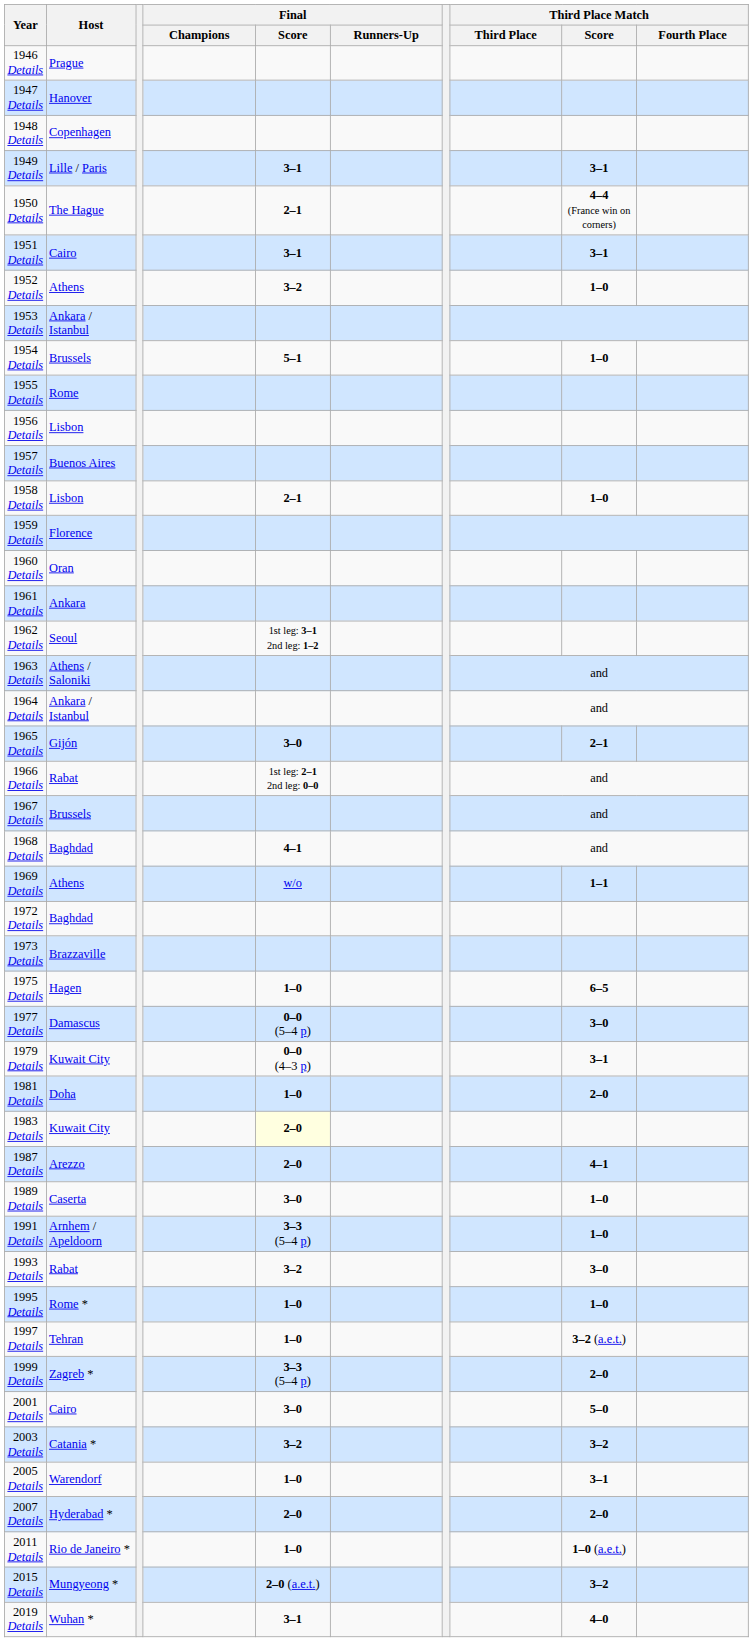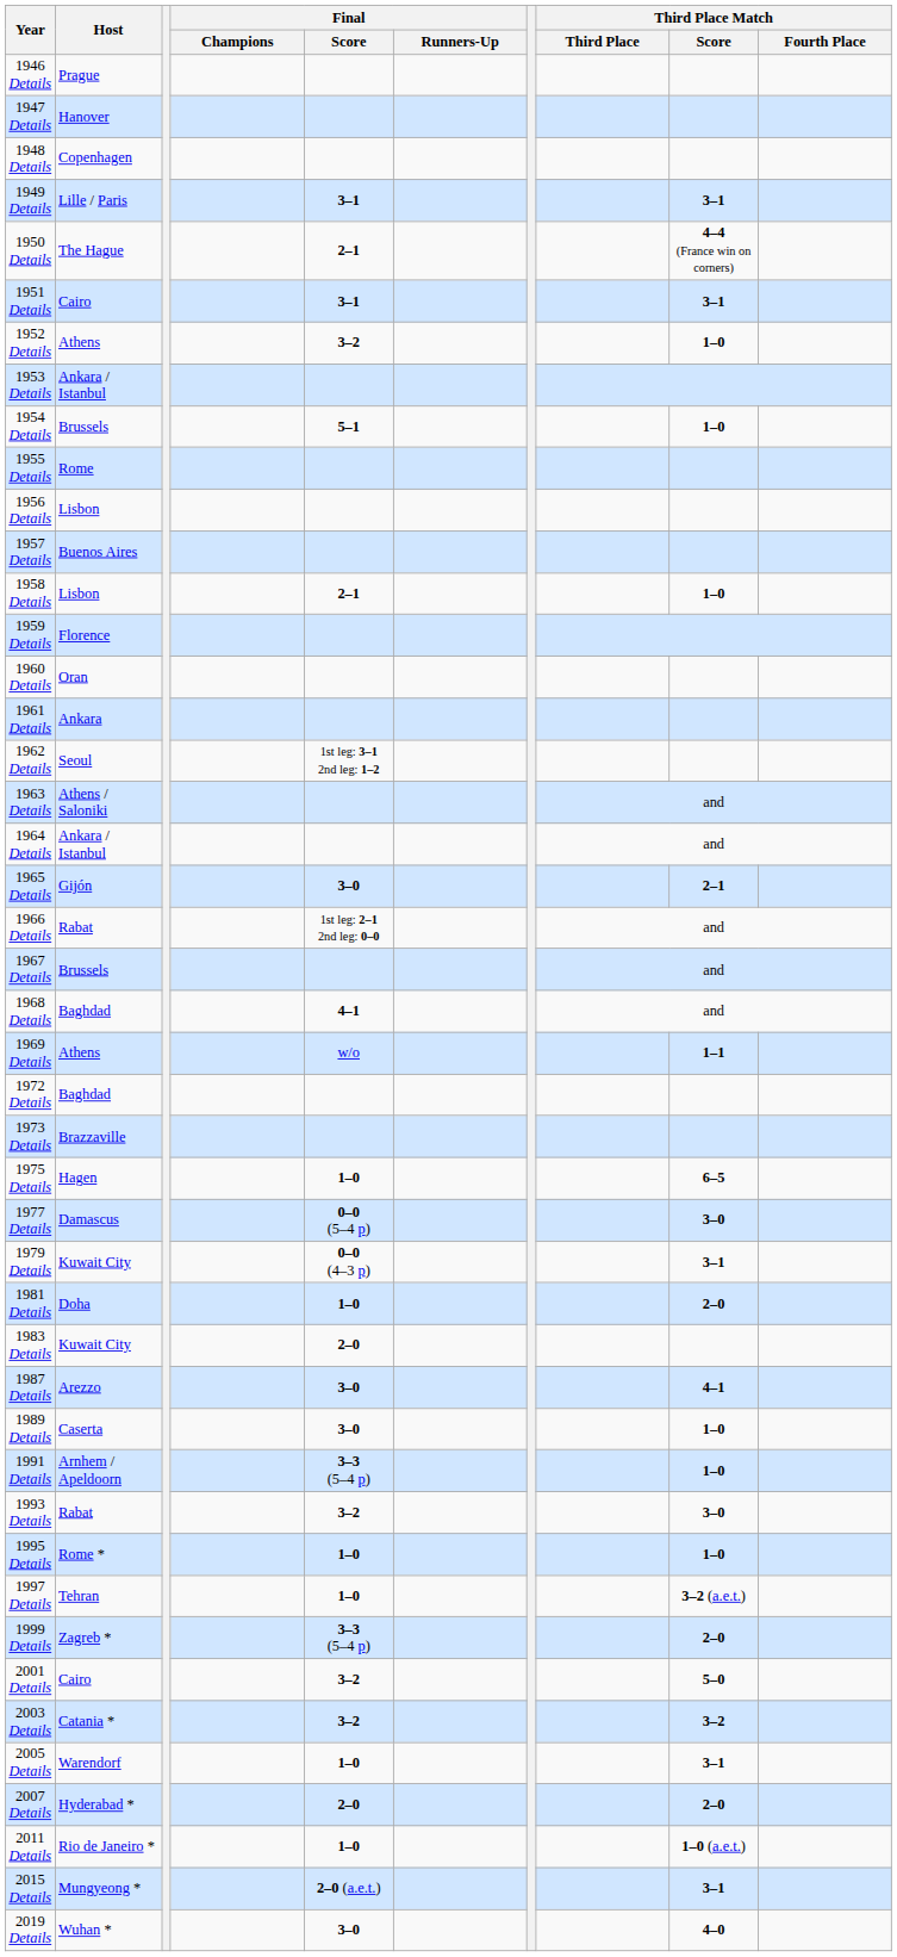1983 Details | Final / Score: lightyellow background -> no background
1987 Details | Final / Score: 2–0 -> 3–0
2001 Details | Final / Score: 3–0 -> 3–2
2015 Details | Third Place Match / Score: 3–2 -> 3–1
2019 Details | Final / Score: 3–1 -> 3–0
